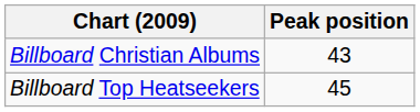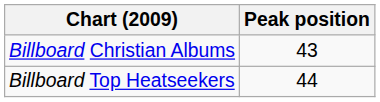Billboard Top Heatseekers | Peak position: 45 -> 44
